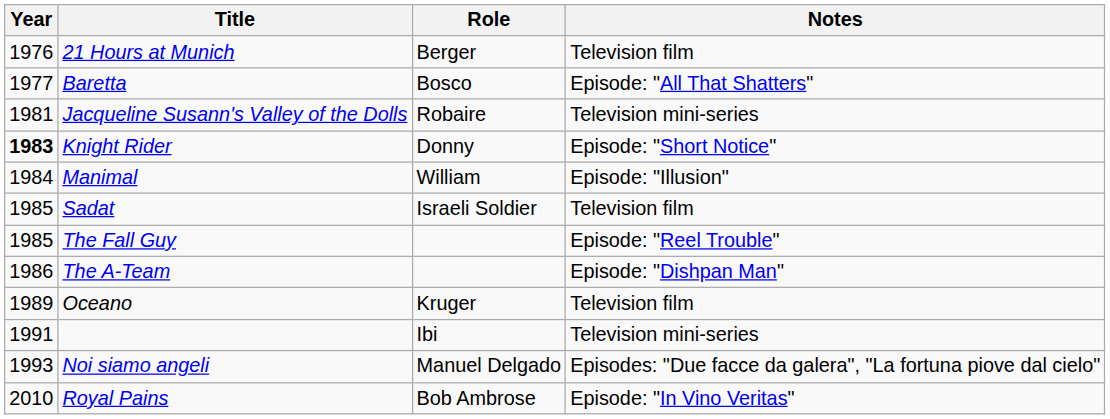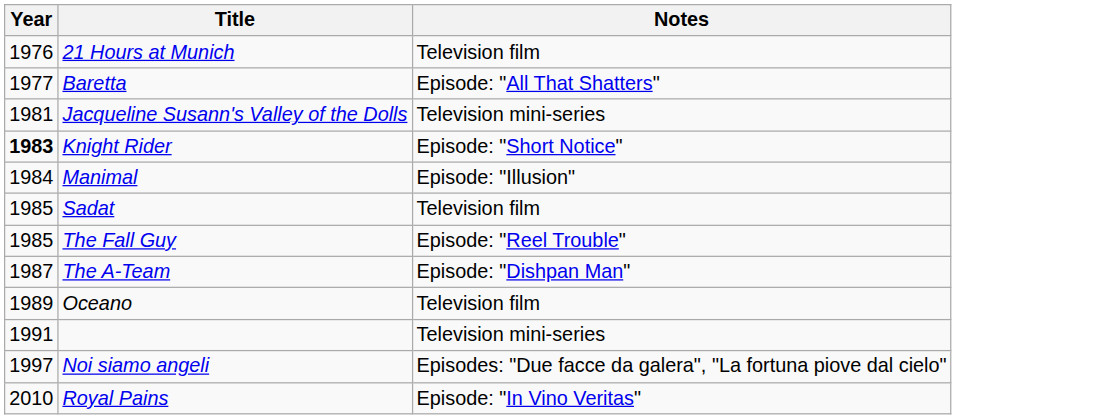- column: Role | Berger | Bosco | Robaire | Donny | William | Israeli Soldier | Kruger | Ibi | Manuel Delgado | Bob Ambrose
The A-Team | Year: 1986 -> 1987
Noi siamo angeli | Year: 1993 -> 1997
